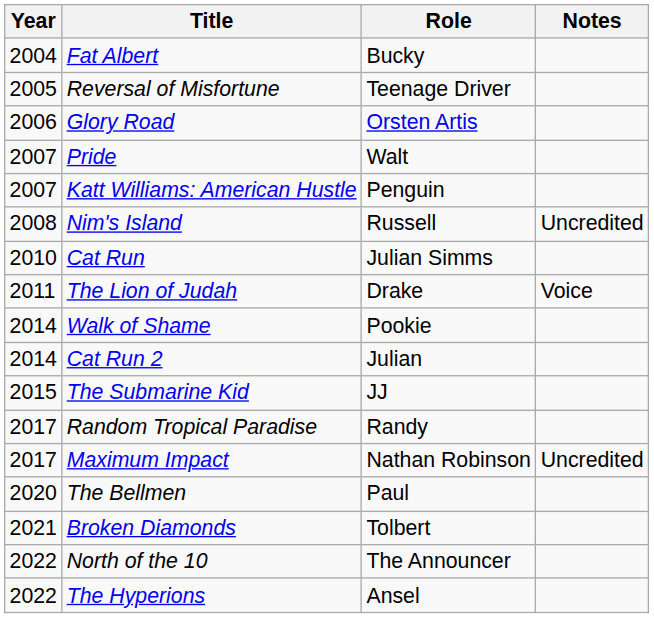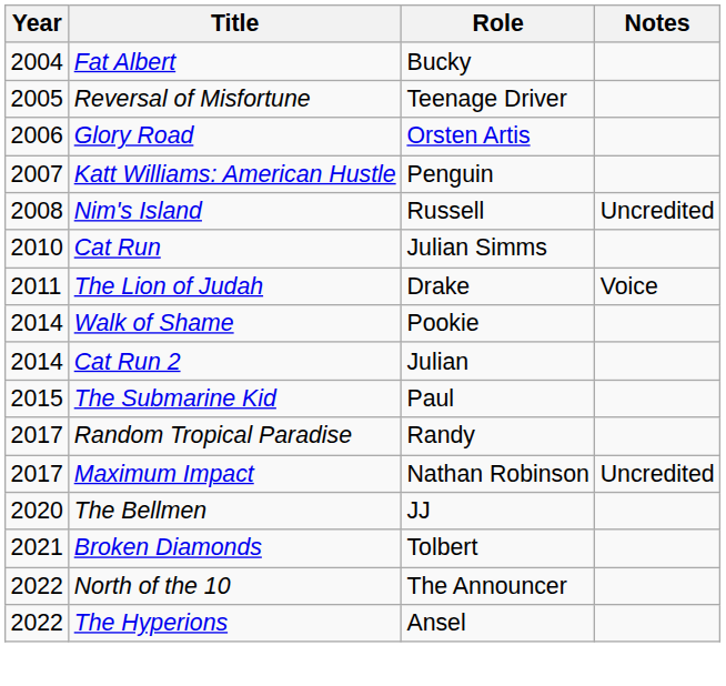- row: 2007 | Pride | Walt
The Submarine Kid | Role: JJ -> Paul
The Bellmen | Role: Paul -> JJ
